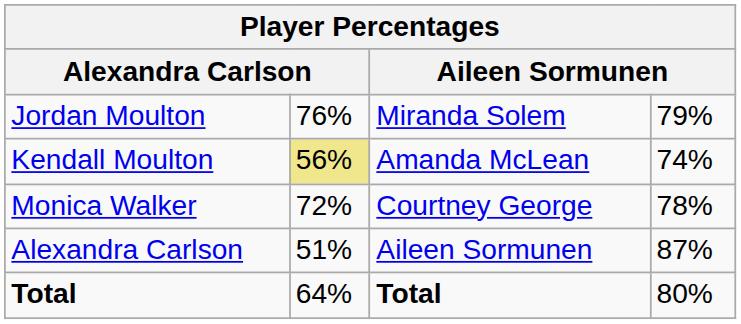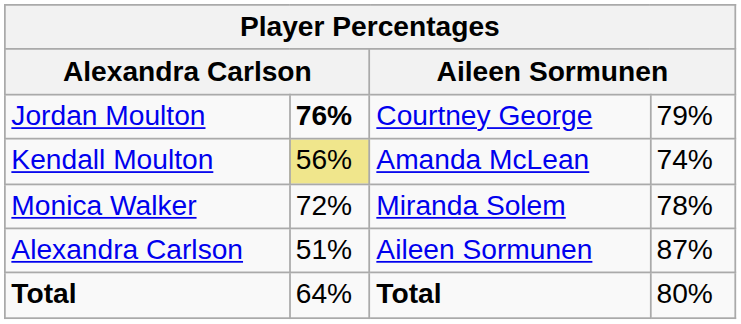Jordan Moulton | column 2: normal -> bold
Jordan Moulton | column 3: Miranda Solem -> Courtney George
Monica Walker | column 3: Courtney George -> Miranda Solem
